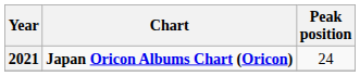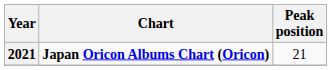2021 | Peak position: 24 -> 21
